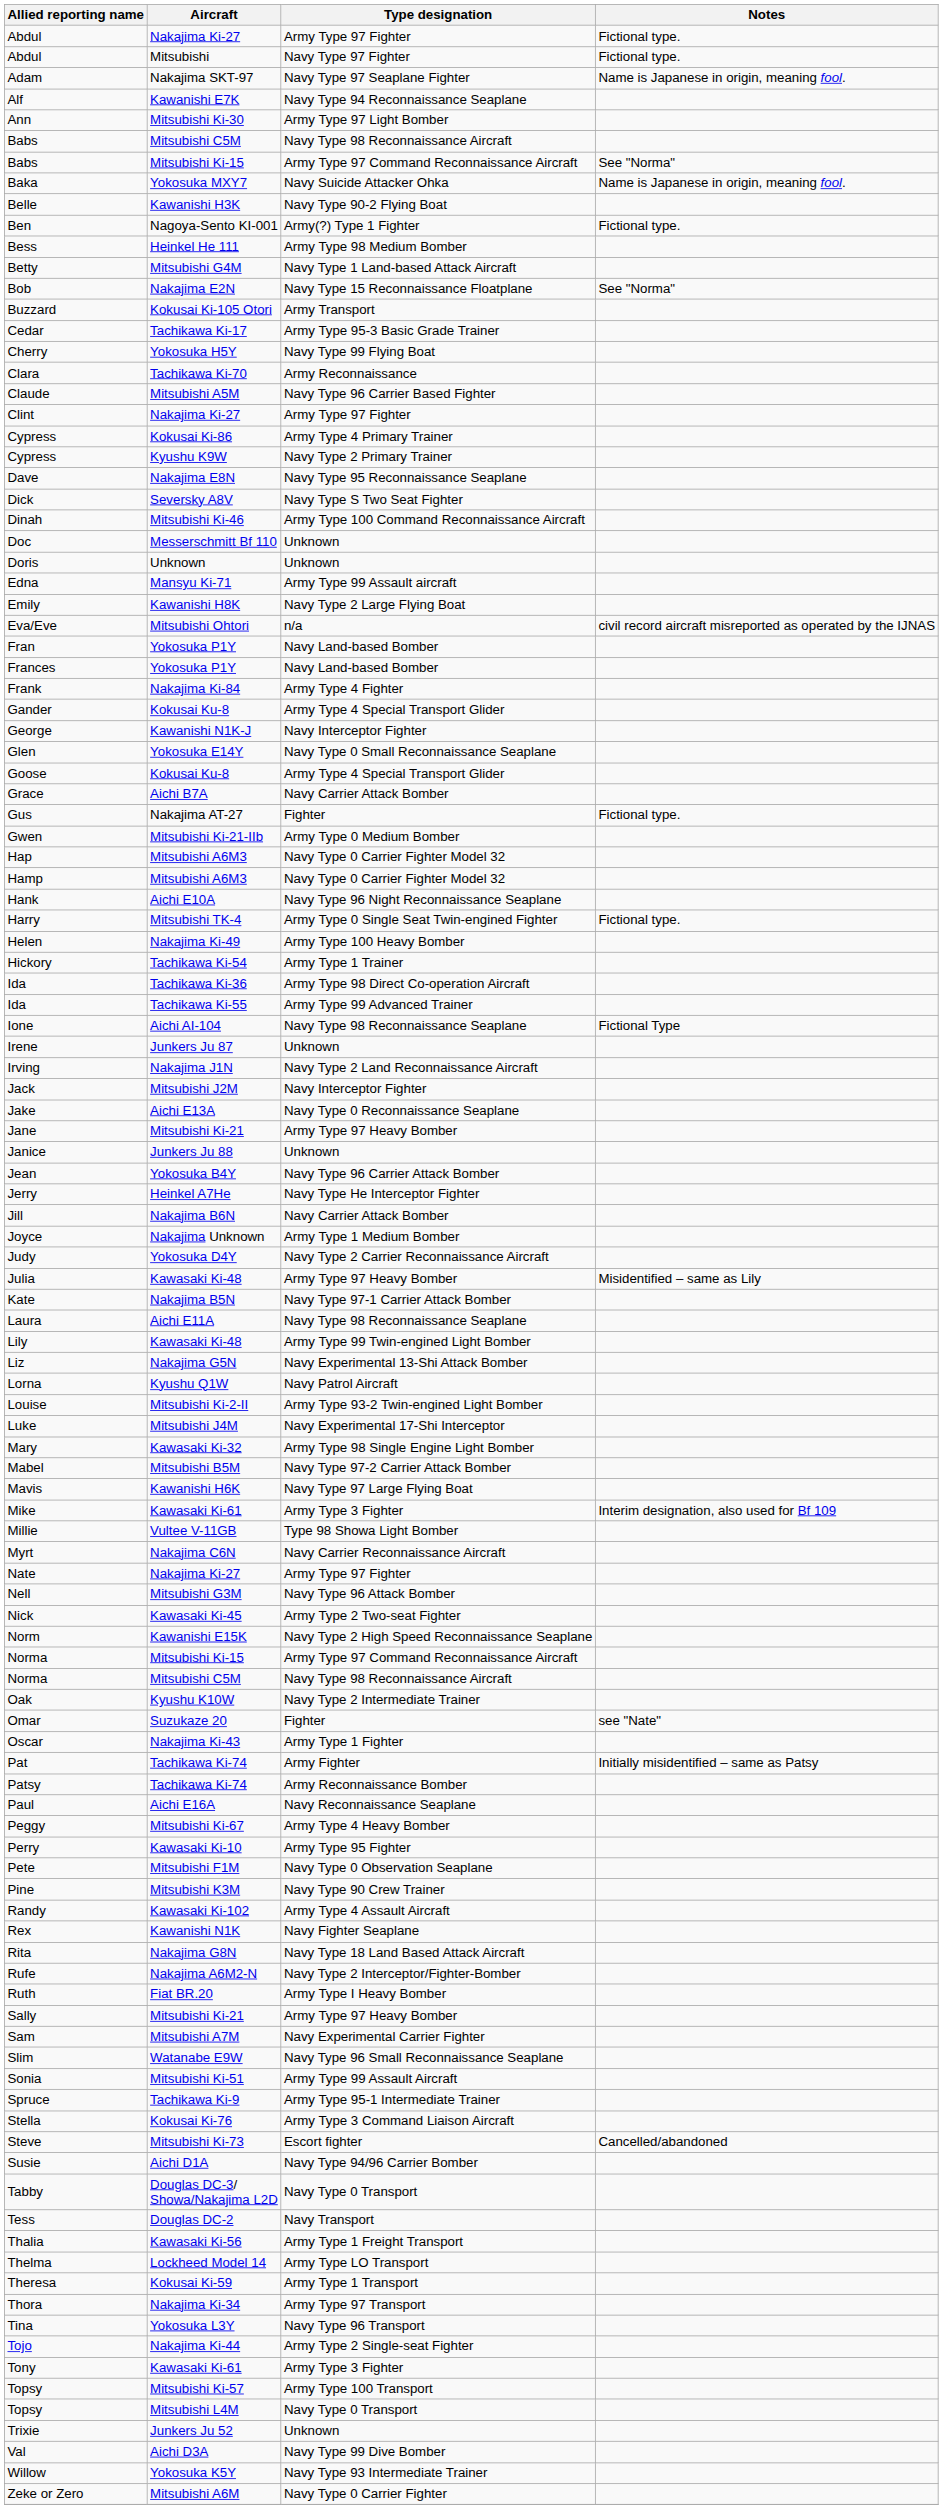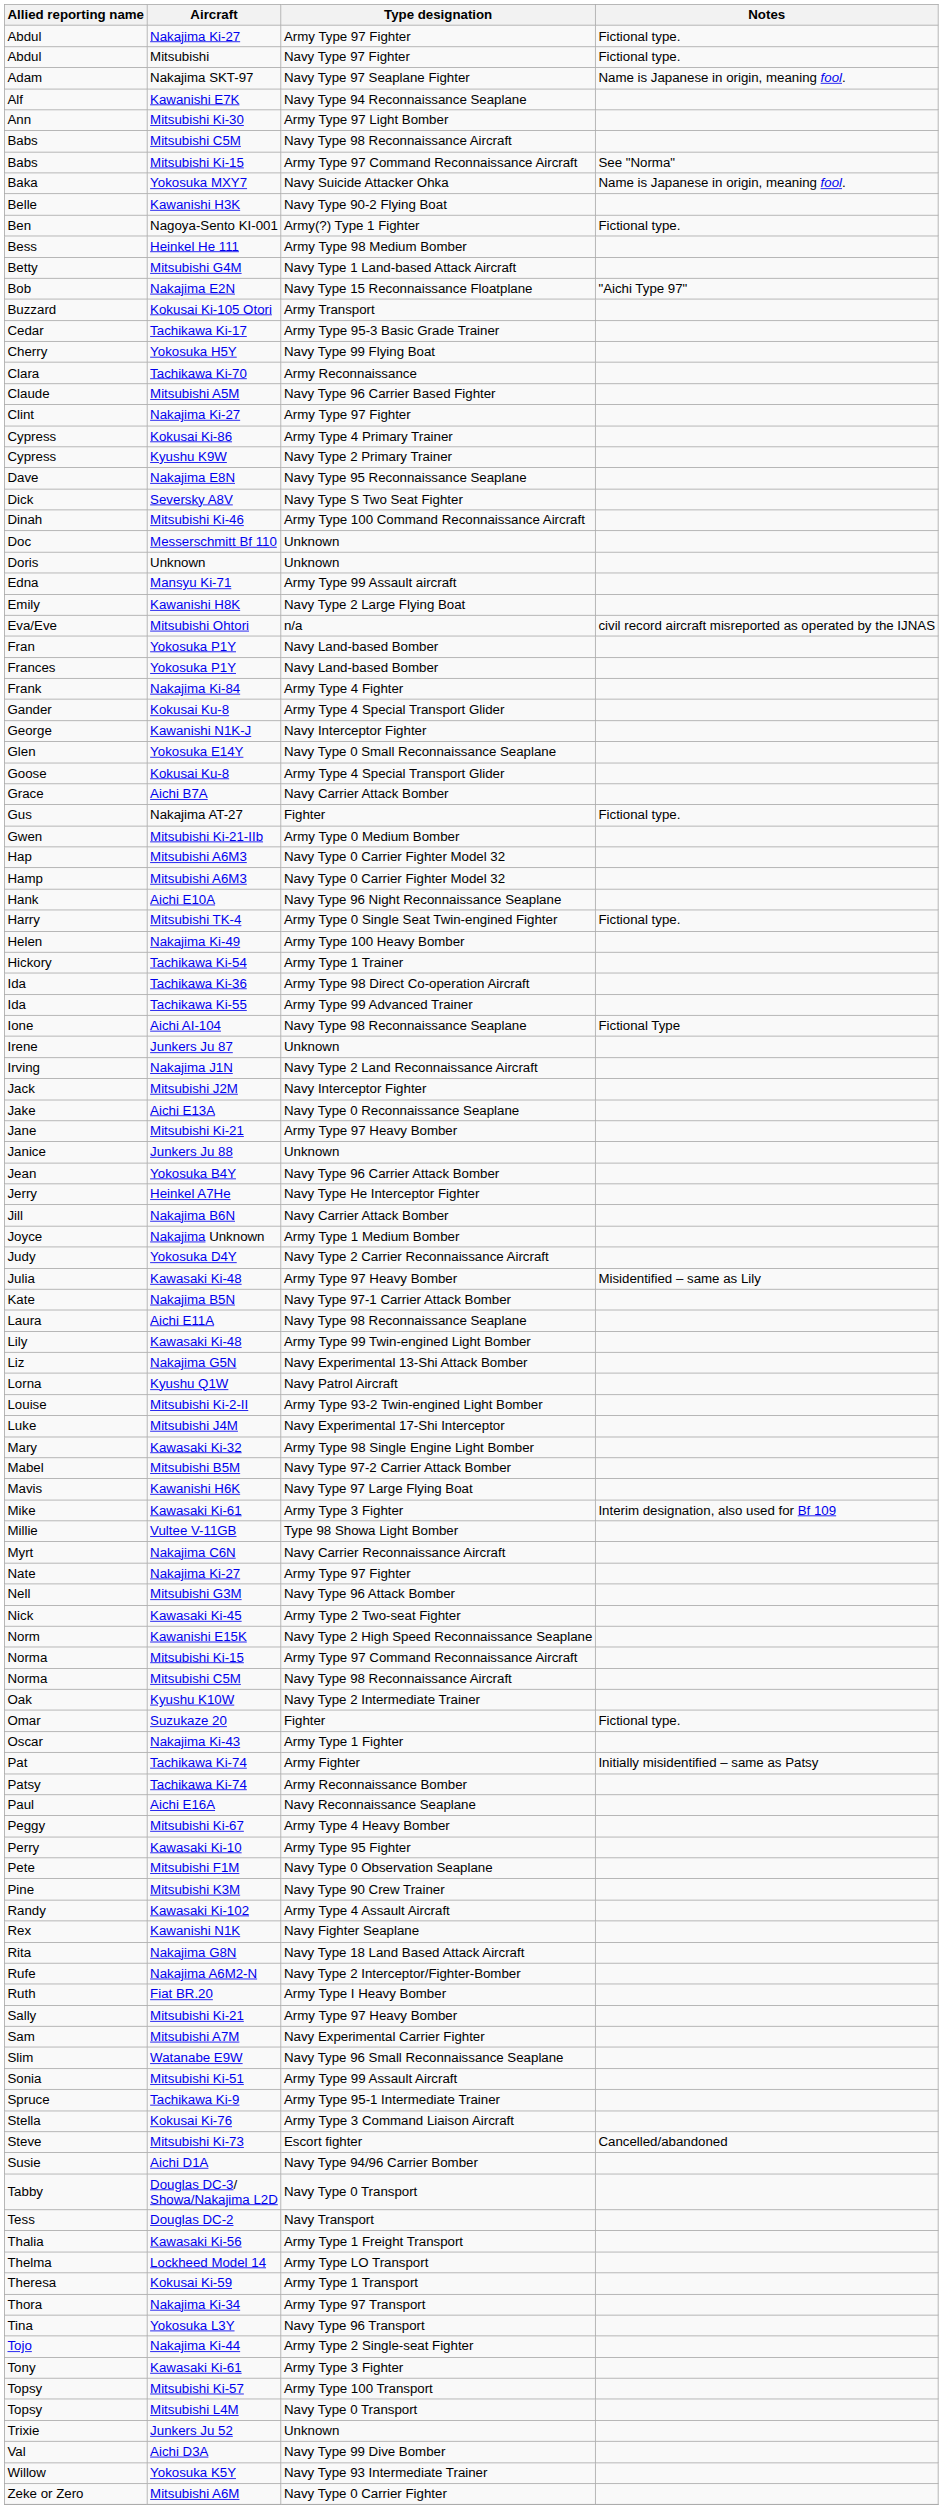Bob | Notes: See "Norma" -> "Aichi Type 97"
Omar | Notes: see "Nate" -> Fictional type.
